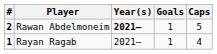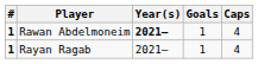Rawan Abdelmoneim | #: 2 -> 1
Rawan Abdelmoneim | Caps: 5 -> 4
